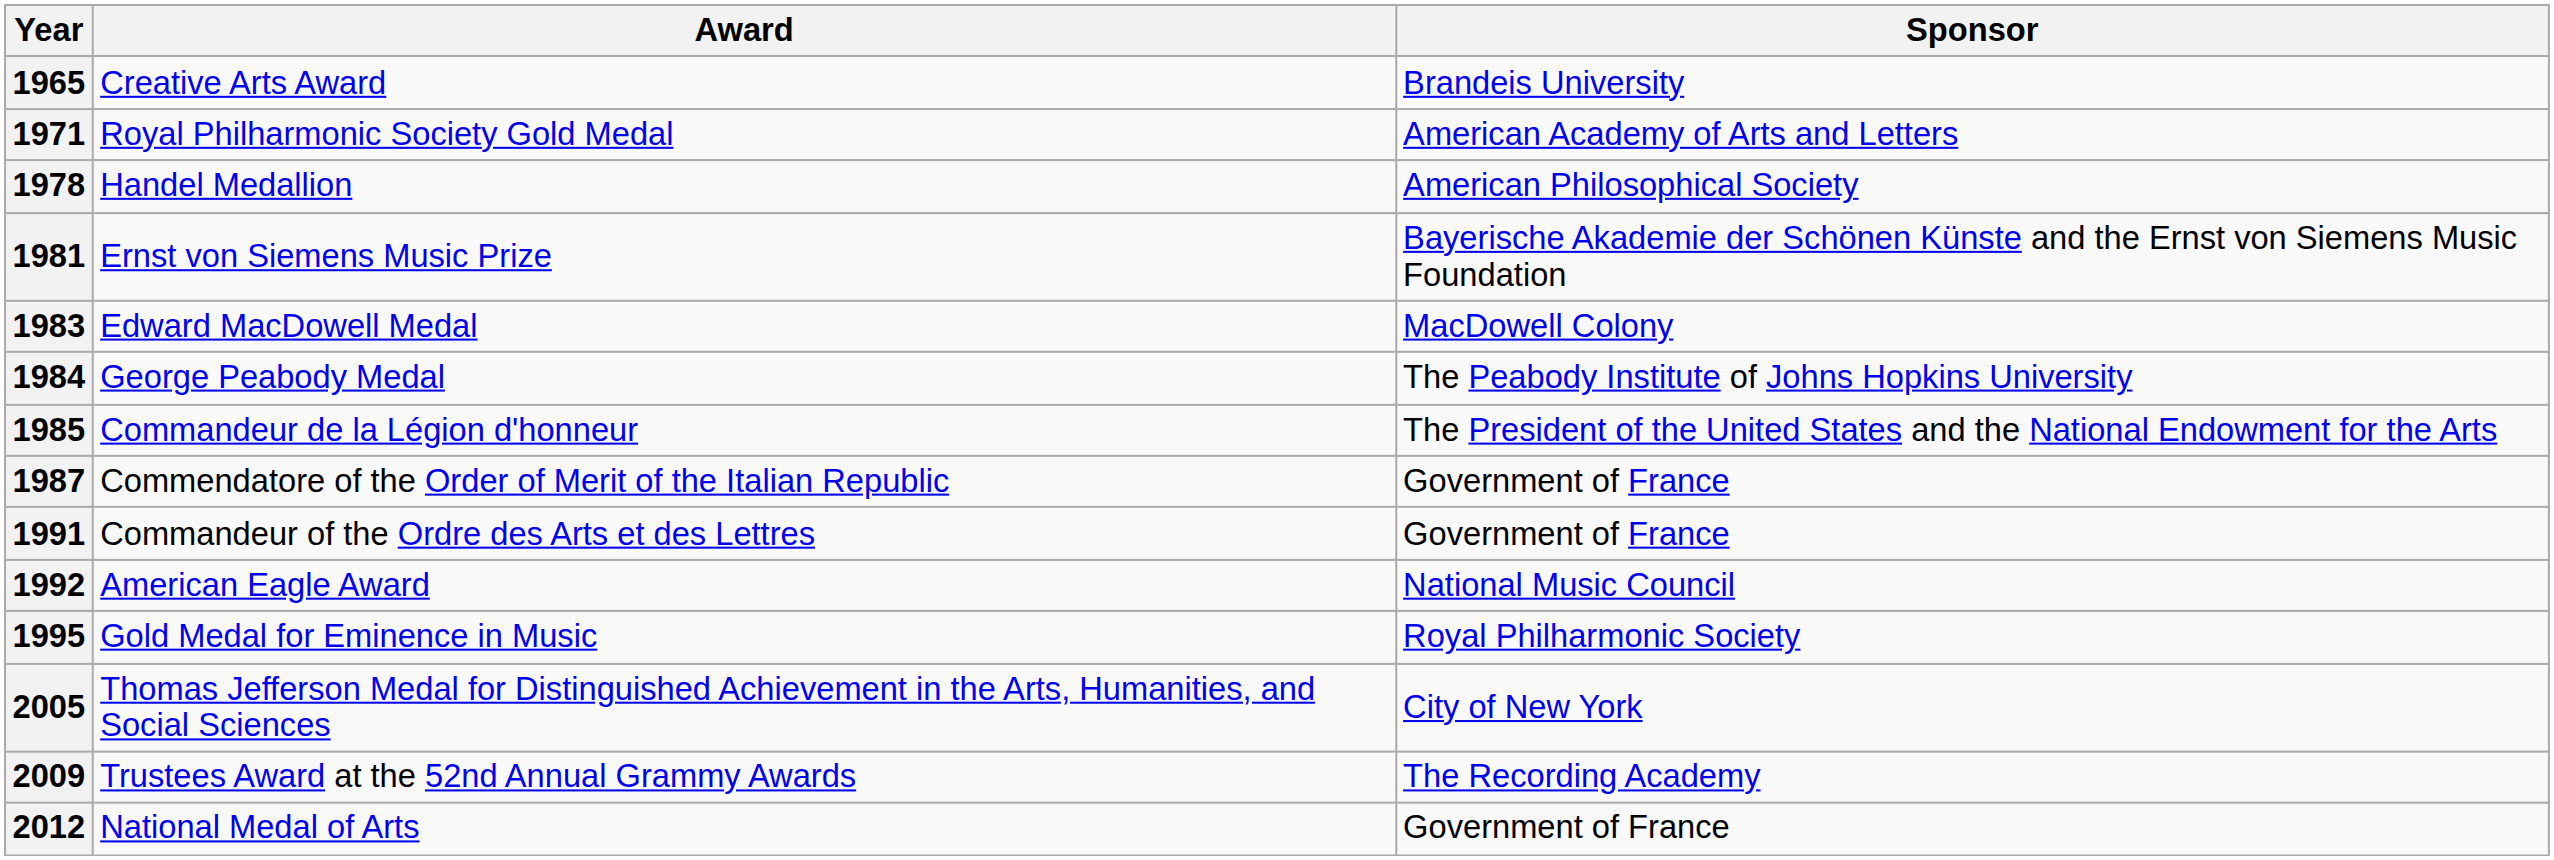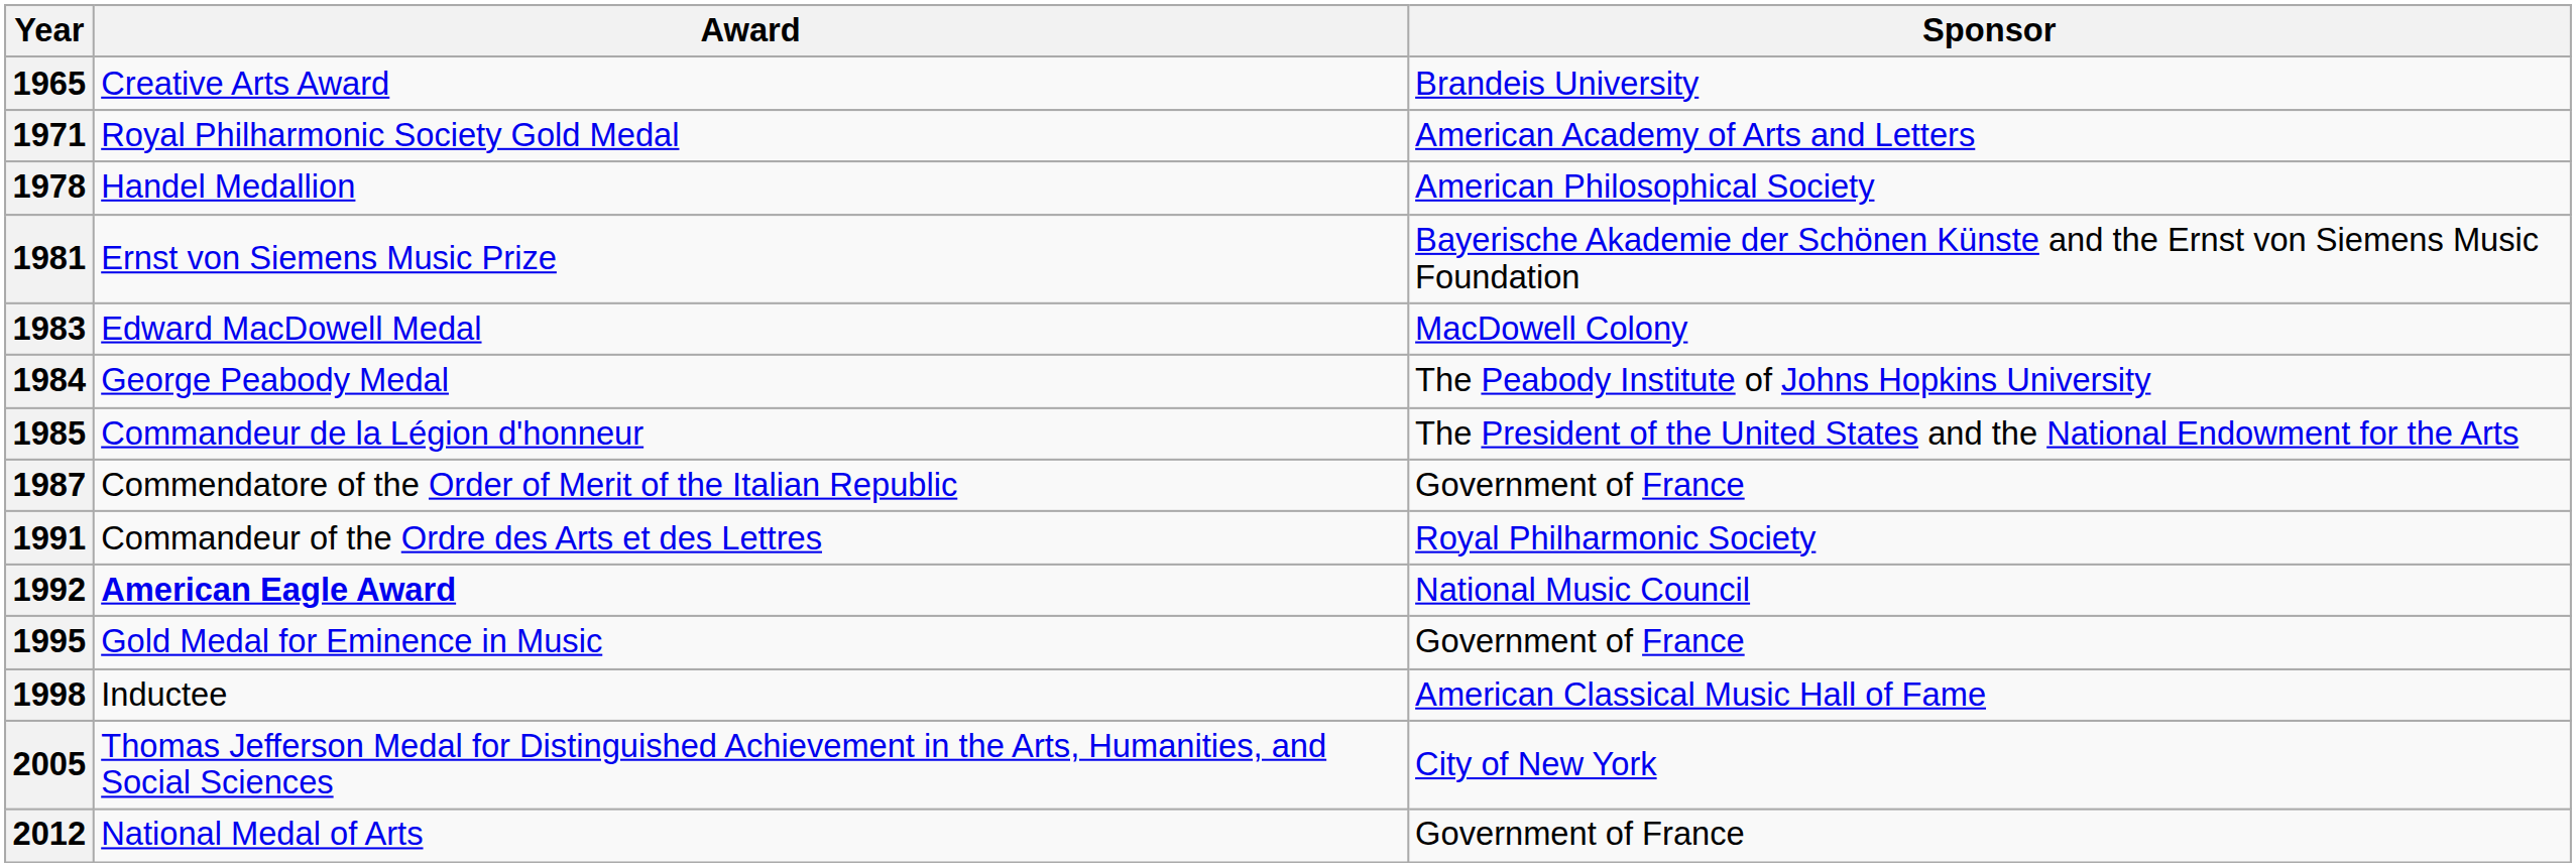1991 | Sponsor: Government of France -> Royal Philharmonic Society
1992 | Award: normal -> bold
1995 | Sponsor: Royal Philharmonic Society -> Government of France
+ row: 1998 | Inductee | American Classical Music Hall of Fame
- row: 2009 | Trustees Award at the 52nd Annual Grammy Awards | The Recording Academy
